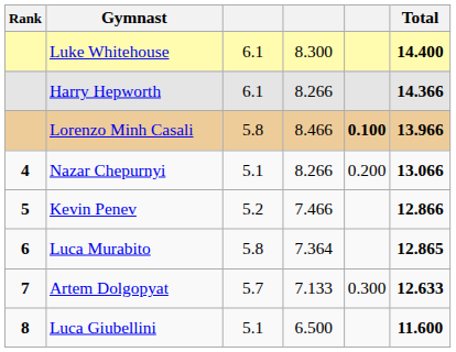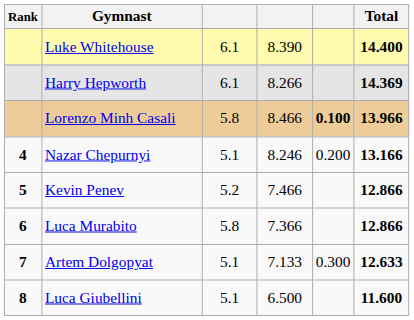Luke Whitehouse | column 4: 8.300 -> 8.390
Harry Hepworth | Total: 14.366 -> 14.369
Nazar Chepurnyi | column 4: 8.266 -> 8.246
Nazar Chepurnyi | Total: 13.066 -> 13.166
Luca Murabito | column 4: 7.364 -> 7.366
Luca Murabito | Total: 12.865 -> 12.866
Artem Dolgopyat | column 3: 5.7 -> 5.1
